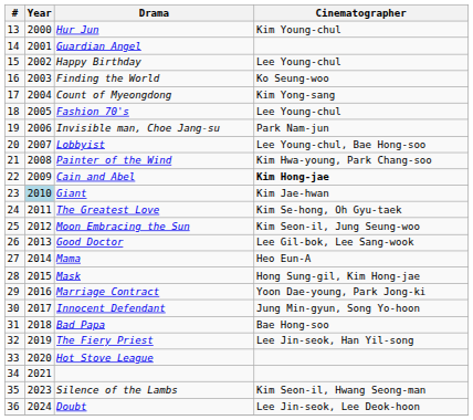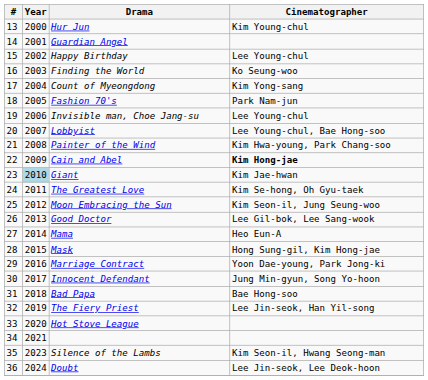Fashion 70's | Cinematographer: Lee Young-chul -> Park Nam-jun
Invisible man, Choe Jang-su | Cinematographer: Park Nam-jun -> Lee Young-chul
